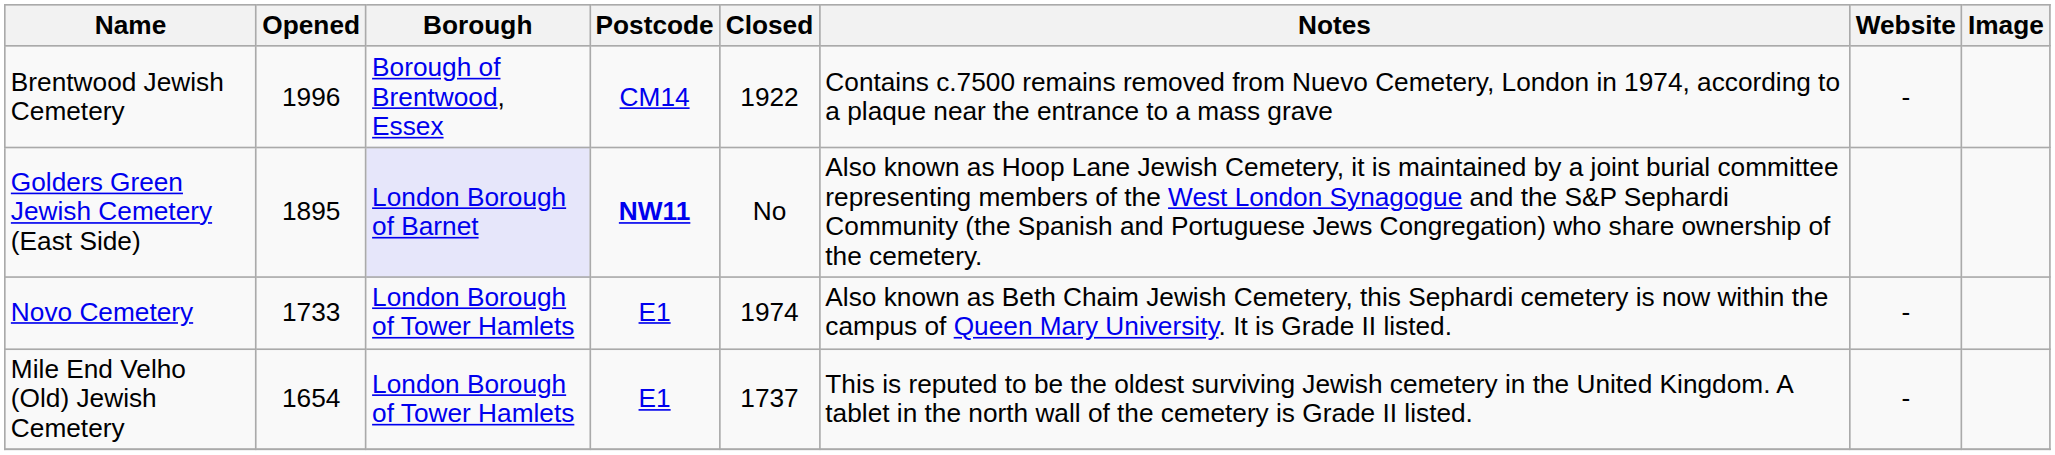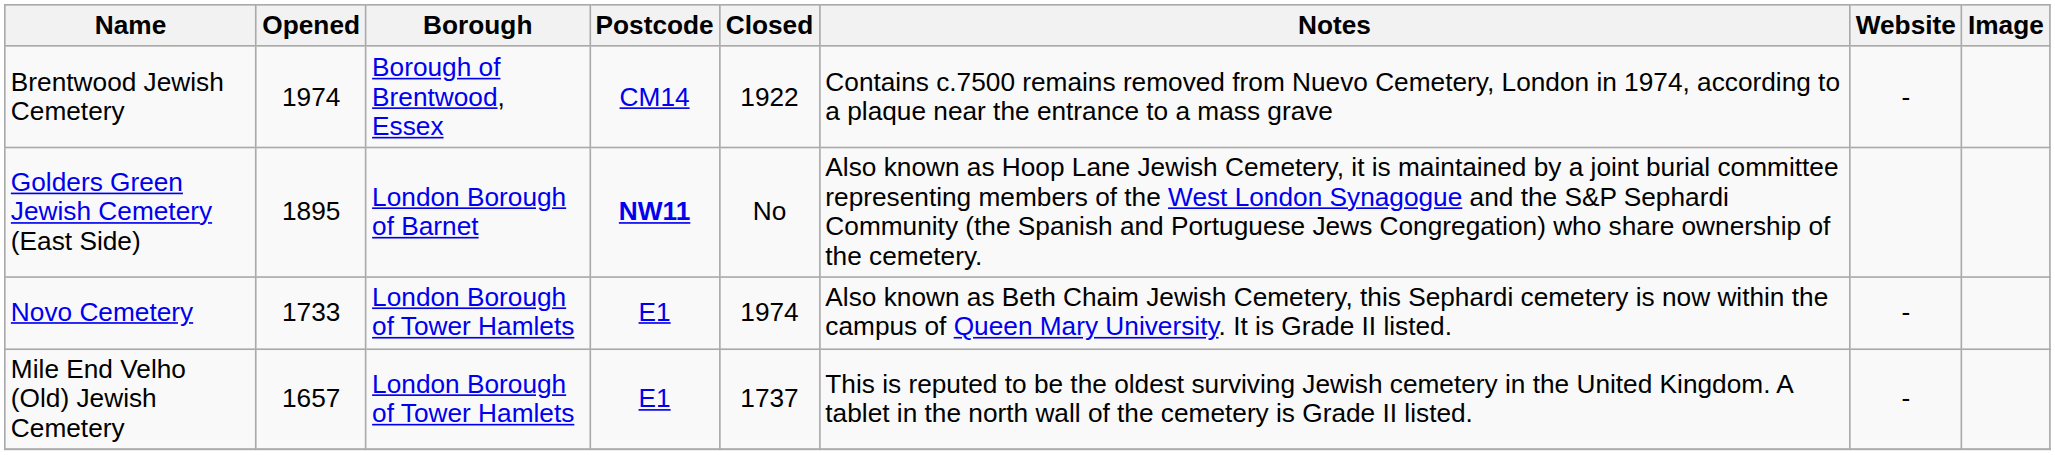Brentwood Jewish Cemetery | Opened: 1996 -> 1974
Golders Green Jewish Cemetery (East Side) | Borough: lavender background -> no background
Mile End Velho (Old) Jewish Cemetery | Opened: 1654 -> 1657
